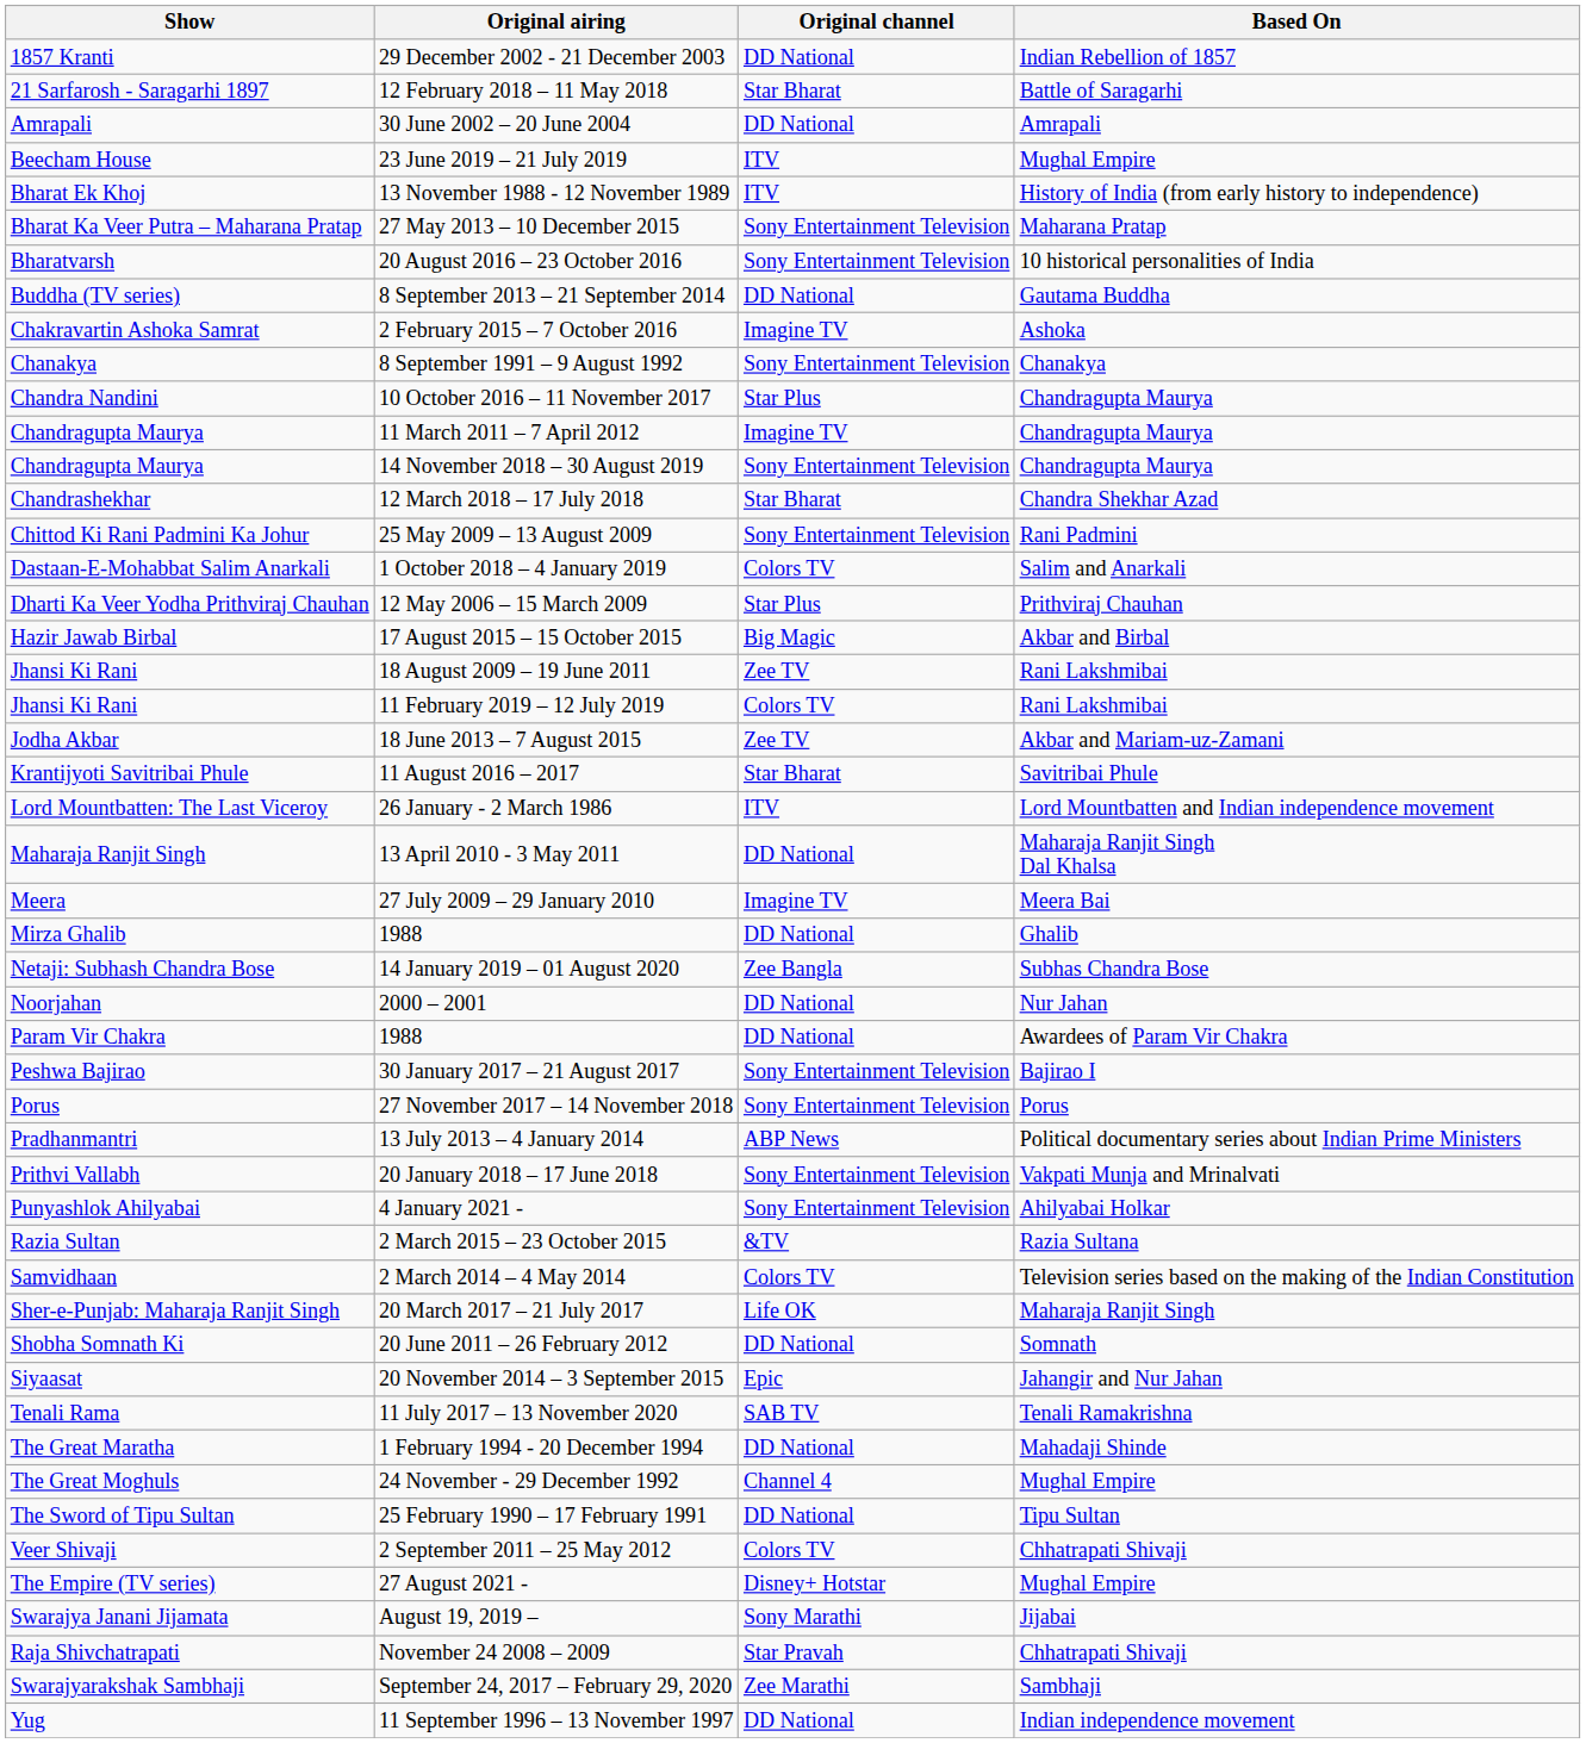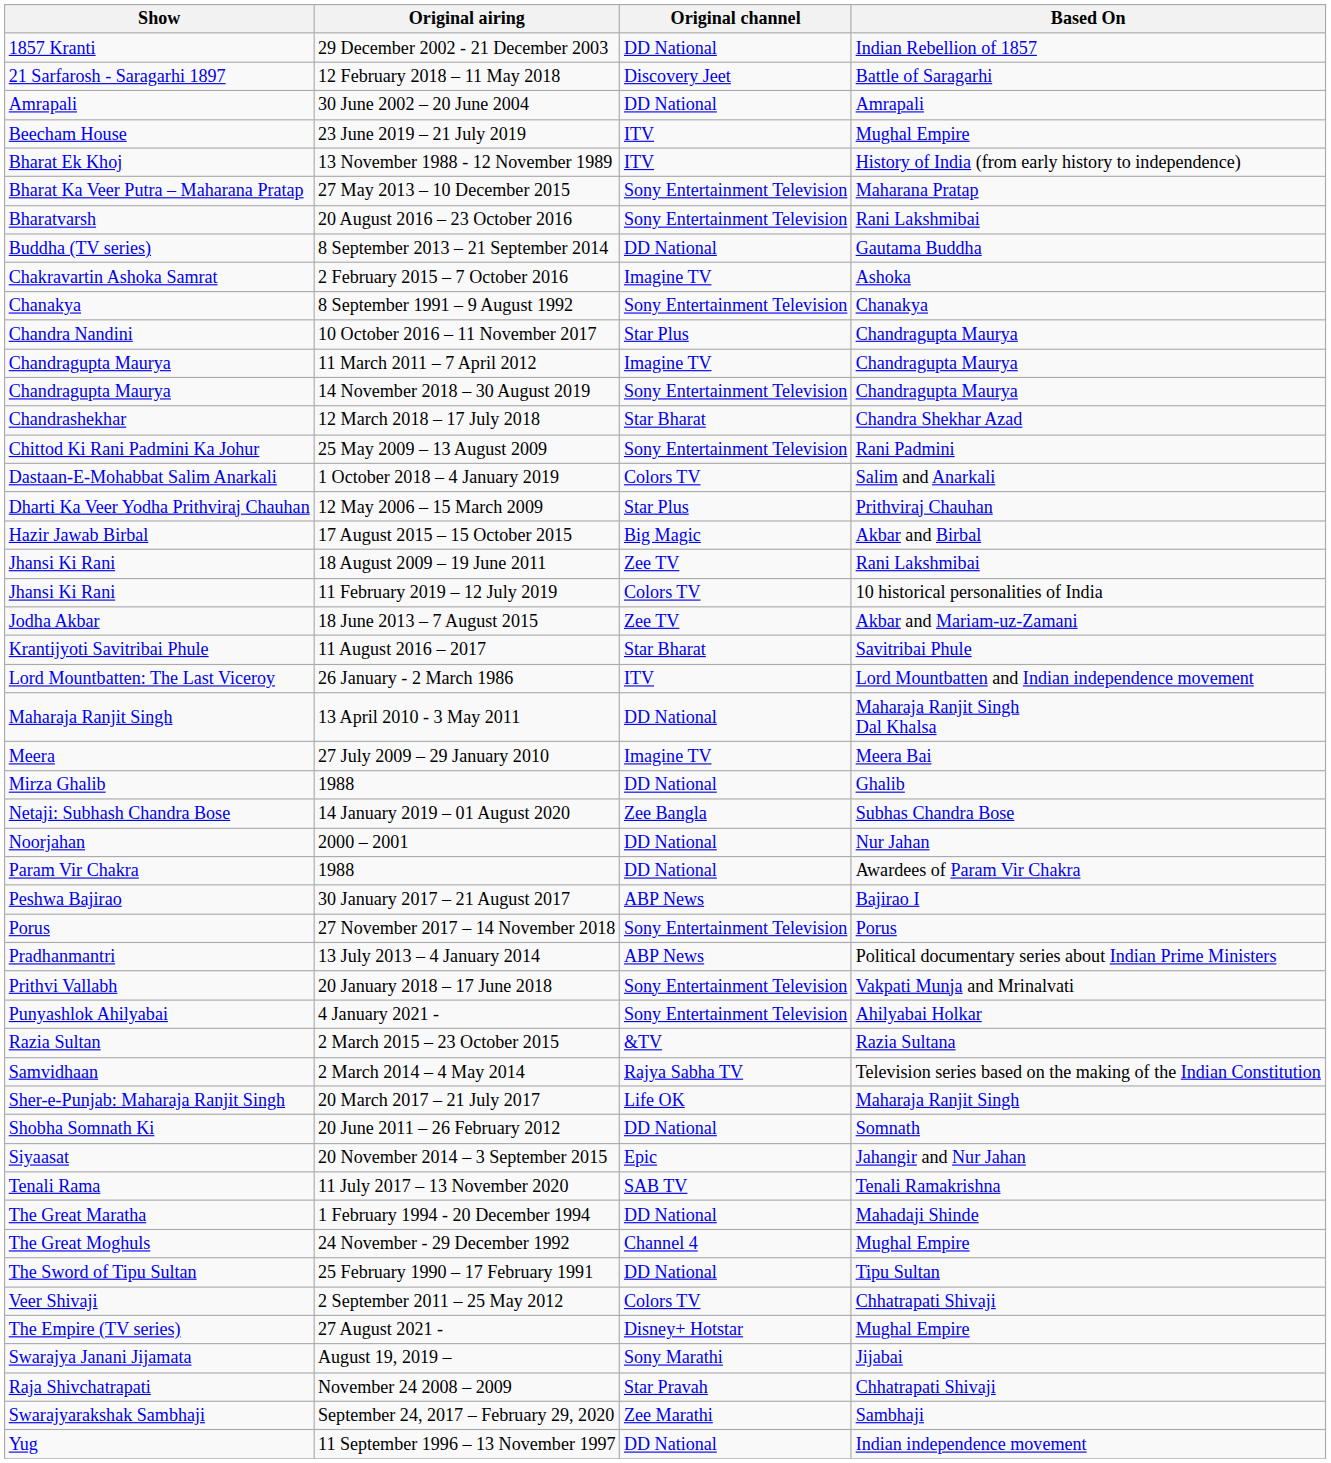12 February 2018 – 11 May 2018 | Original channel: Star Bharat -> Discovery Jeet
20 August 2016 – 23 October 2016 | Based On: 10 historical personalities of India -> Rani Lakshmibai
11 February 2019 – 12 July 2019 | Based On: Rani Lakshmibai -> 10 historical personalities of India
30 January 2017 – 21 August 2017 | Original channel: Sony Entertainment Television -> ABP News
2 March 2014 – 4 May 2014 | Original channel: Colors TV -> Rajya Sabha TV
